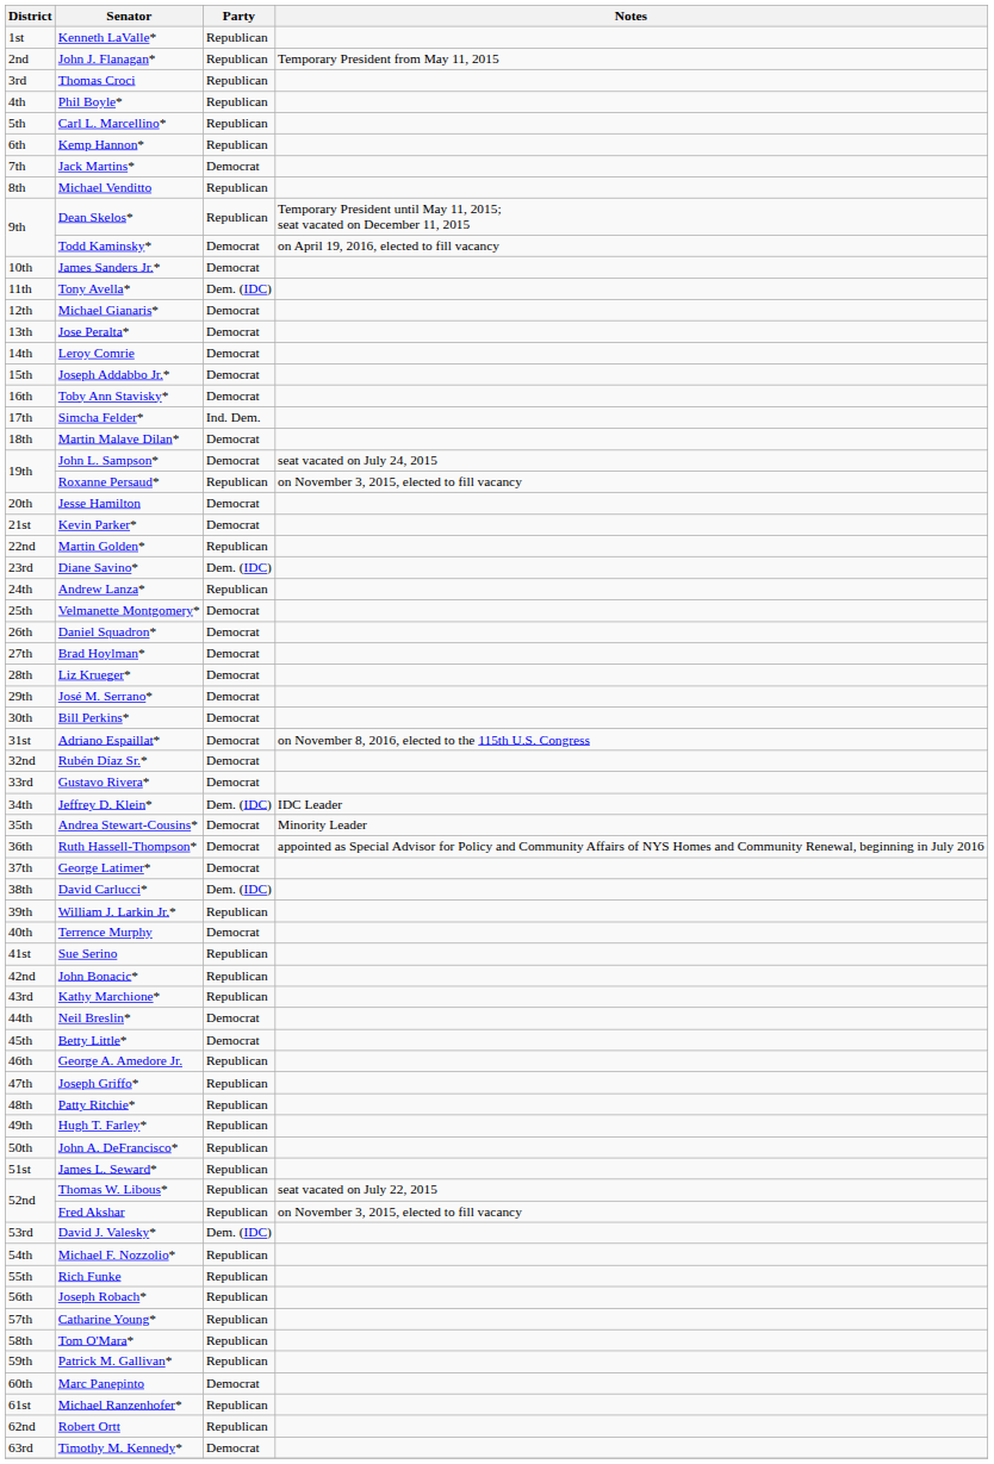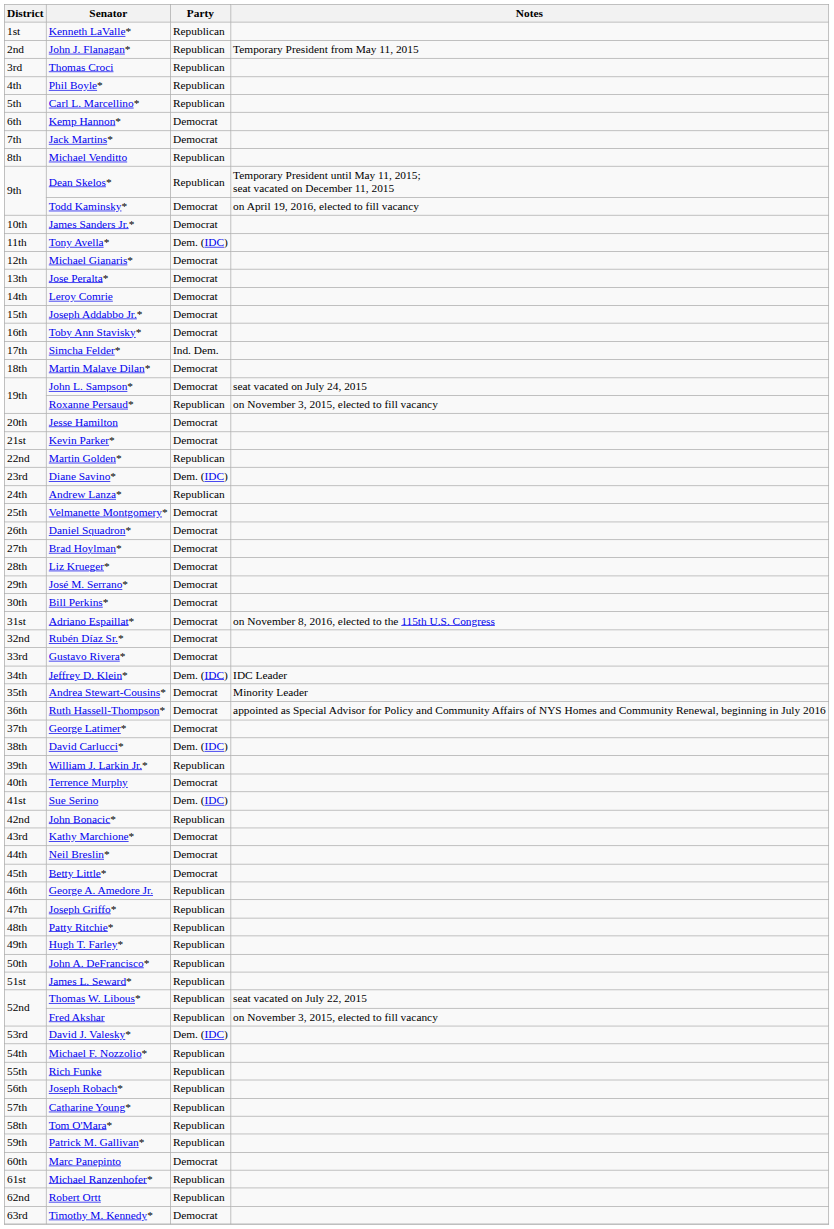Kemp Hannon* | Party: Republican -> Democrat
Sue Serino | Party: Republican -> Dem. (IDC)
Kathy Marchione* | Party: Republican -> Democrat
